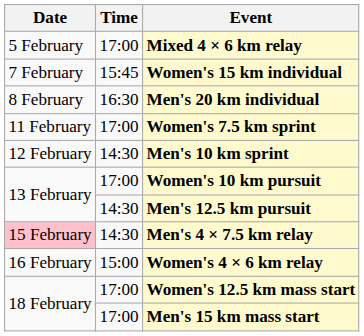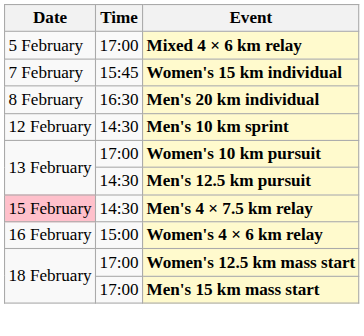- row: 11 February | 17:00 | Women's 7.5 km sprint
